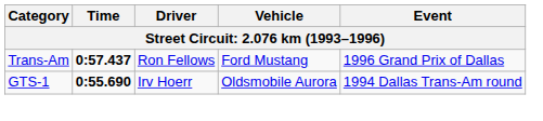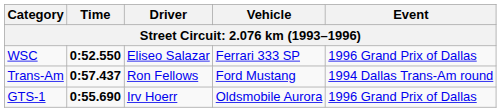+ row: WSC | 0:52.550 | Eliseo Salazar | Ferrari 333 SP | 1996 Grand Prix of Dallas
Trans-Am | Event: 1996 Grand Prix of Dallas -> 1994 Dallas Trans-Am round
GTS-1 | Event: 1994 Dallas Trans-Am round -> 1996 Grand Prix of Dallas
